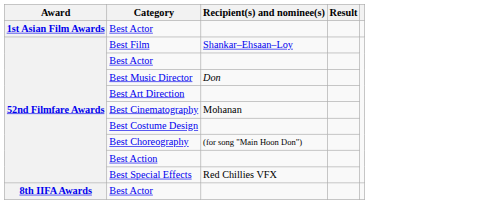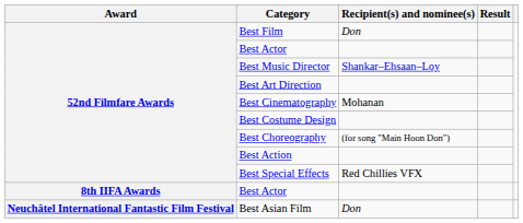- row: 1st Asian Film Awards | Best Actor
Best Film | Recipient(s) and nominee(s): Shankar–Ehsaan–Loy -> Don
Best Music Director | Recipient(s) and nominee(s): Don -> Shankar–Ehsaan–Loy
+ row: Neuchâtel International Fantastic Film Festival | Best Asian Film | Don
